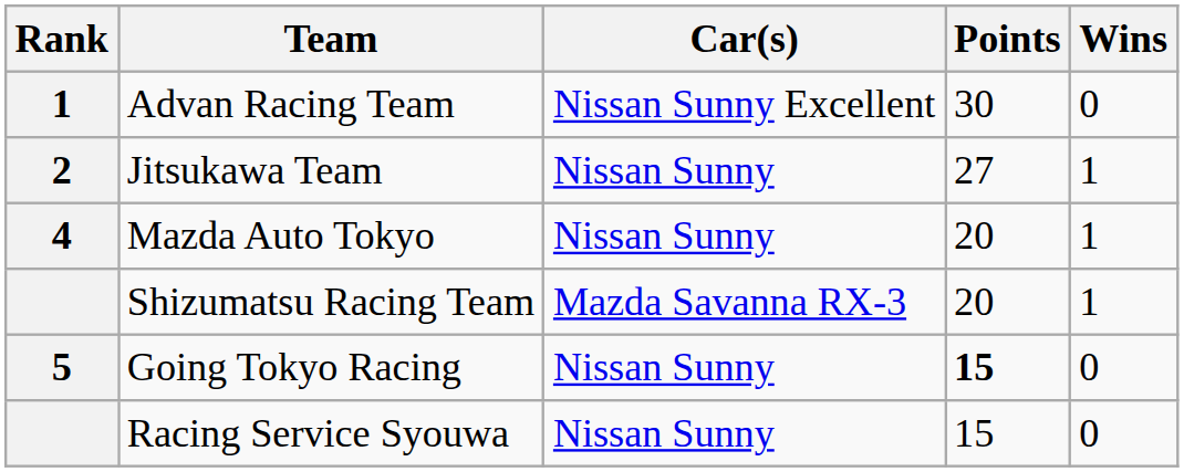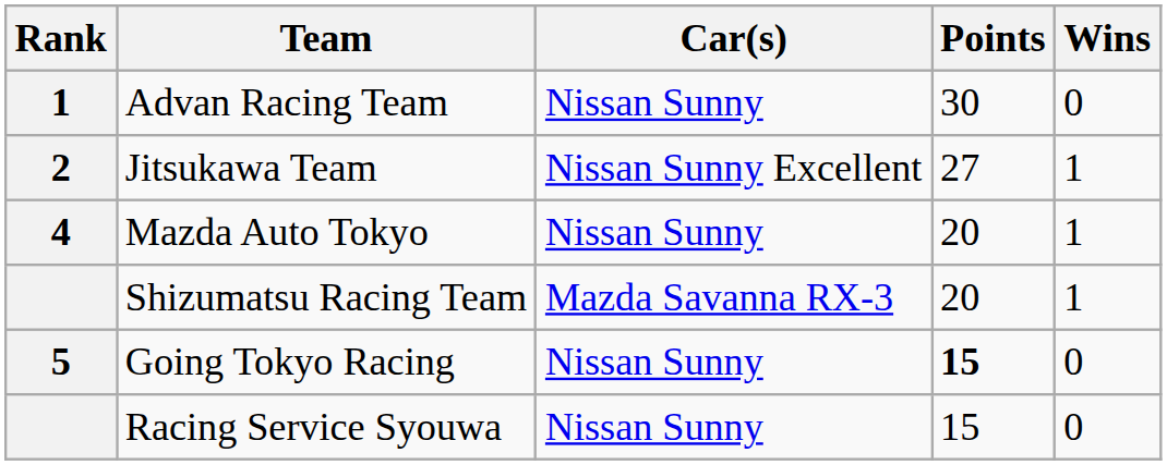Advan Racing Team | Car(s): Nissan Sunny Excellent -> Nissan Sunny
Jitsukawa Team | Car(s): Nissan Sunny -> Nissan Sunny Excellent
